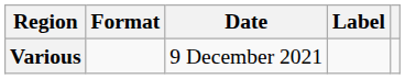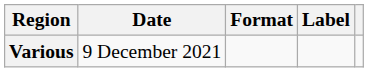columns swapped: Date <-> Format
